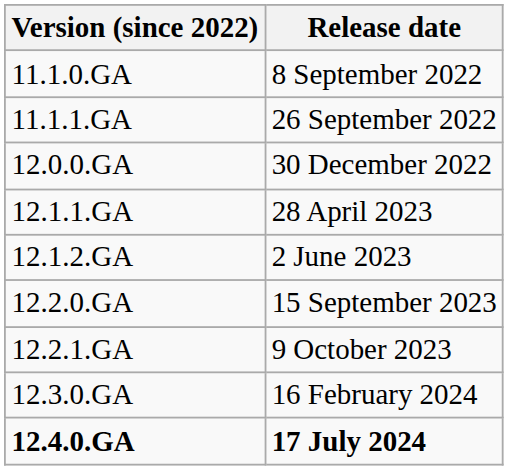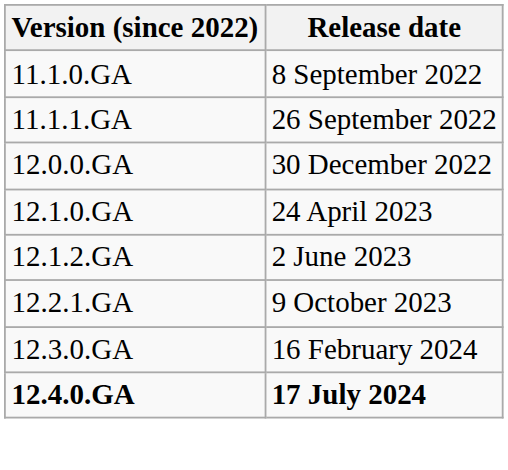+ row: 12.1.0.GA | 24 April 2023
- row: 12.1.1.GA | 28 April 2023
- row: 12.2.0.GA | 15 September 2023
